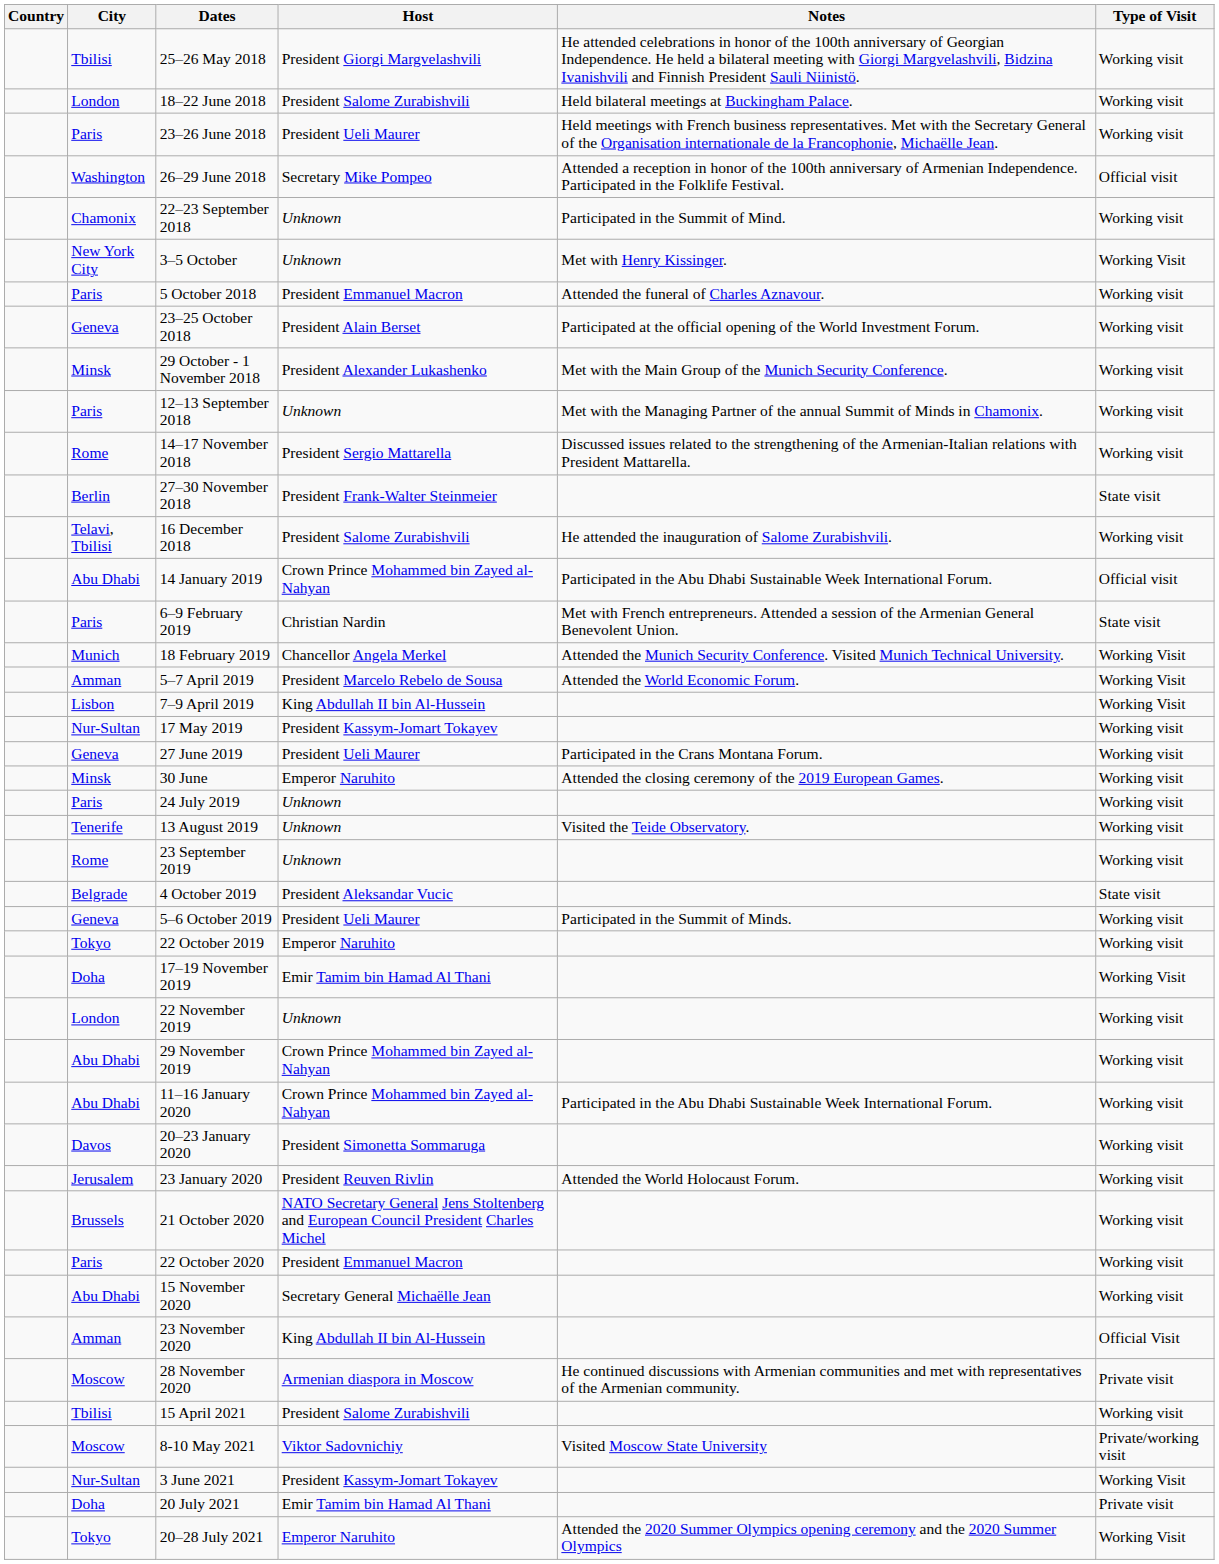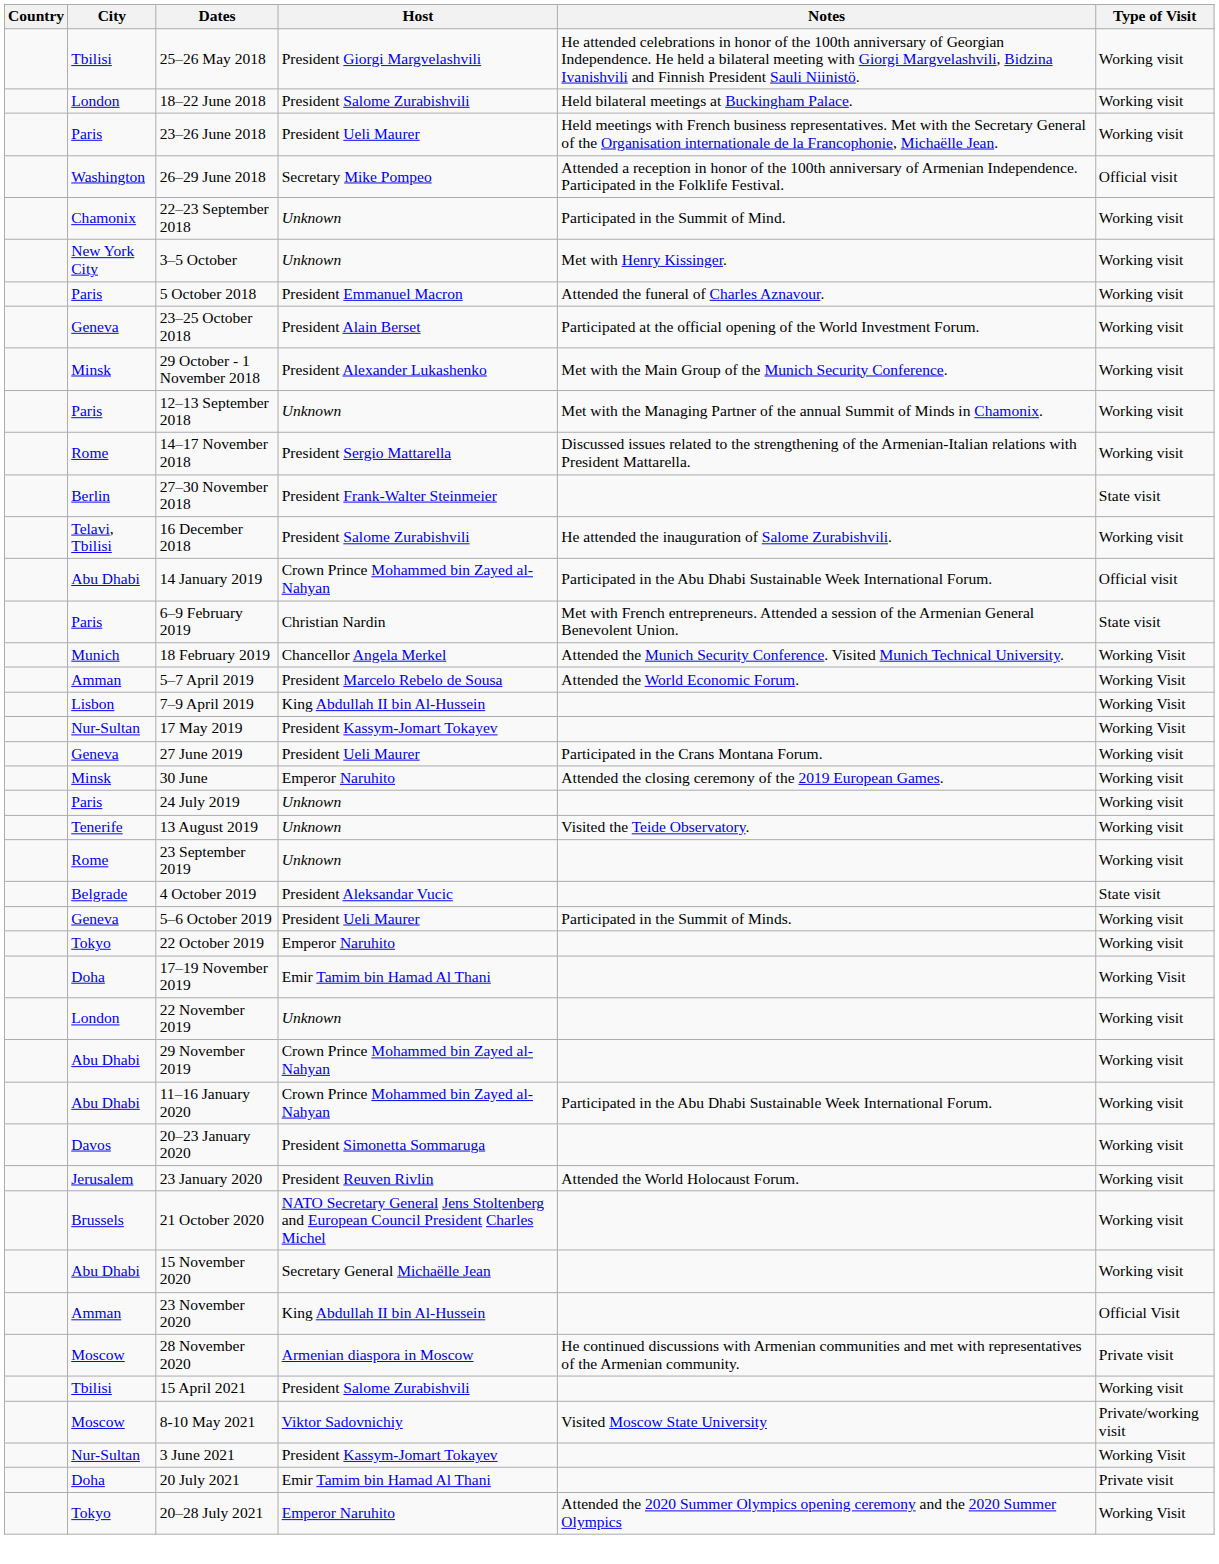3–5 October | Type of Visit: Working Visit -> Working visit
17 May 2019 | Type of Visit: Working visit -> Working Visit
- row: Paris | 22 October 2020 | President Emmanuel Macron | Working visit
